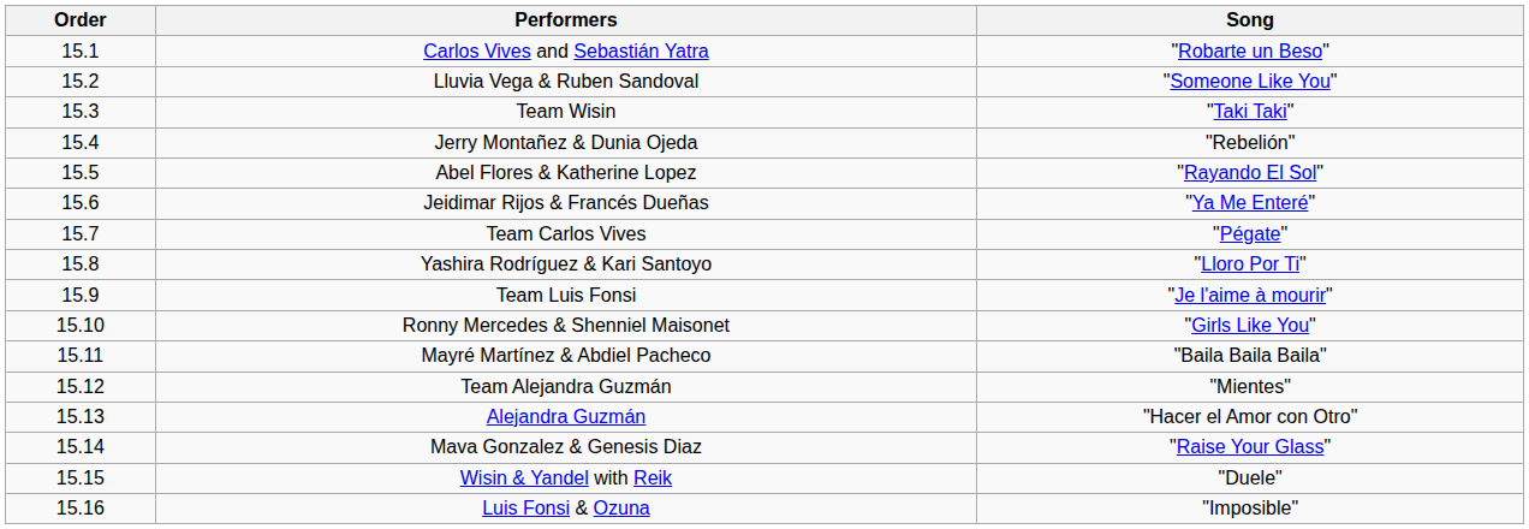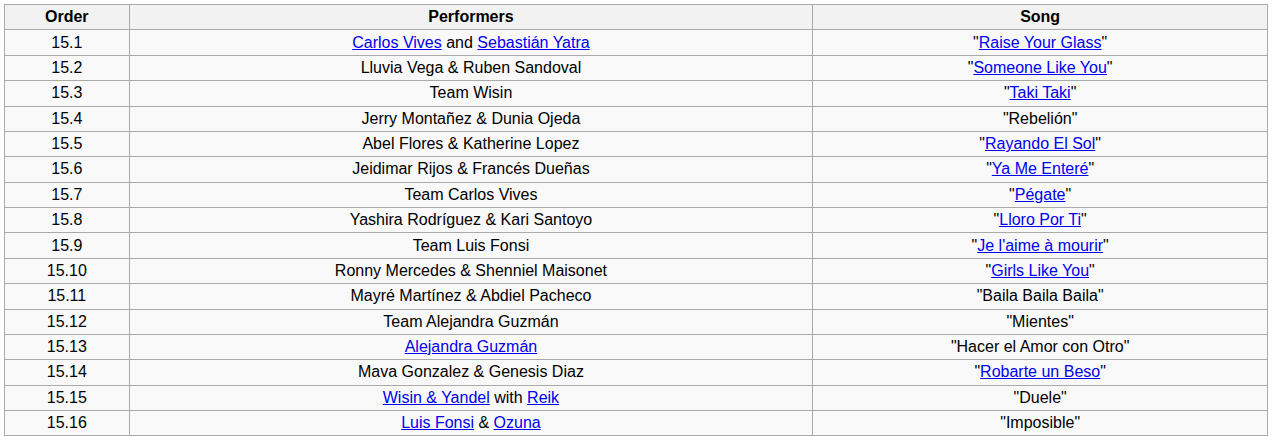Carlos Vives and Sebastián Yatra | Song: "Robarte un Beso" -> "Raise Your Glass"
Mava Gonzalez & Genesis Diaz | Song: "Raise Your Glass" -> "Robarte un Beso"
